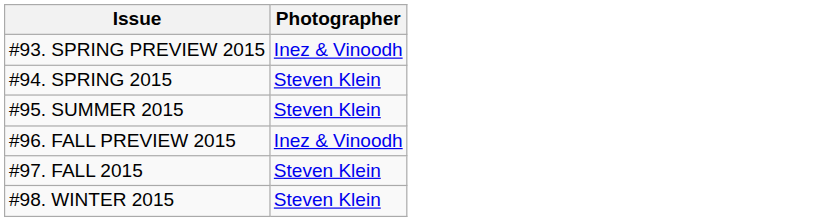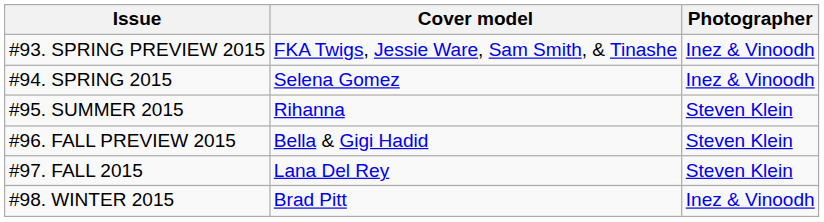+ column: Cover model | FKA Twigs, Jessie Ware, Sam Smith, & Tinashe | Selena Gomez | Rihanna | Bella & Gigi Hadid | Lana Del Rey | Brad Pitt
#94. SPRING 2015 | Photographer: Steven Klein -> Inez & Vinoodh
#96. FALL PREVIEW 2015 | Photographer: Inez & Vinoodh -> Steven Klein
#98. WINTER 2015 | Photographer: Steven Klein -> Inez & Vinoodh
